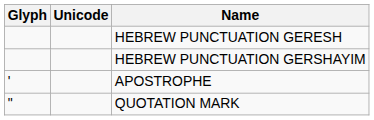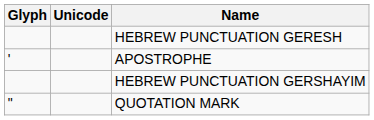rows swapped: HEBREW PUNCTUATION GERSHAYIM <-> APOSTROPHE
